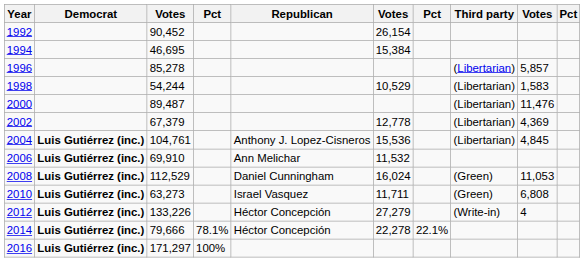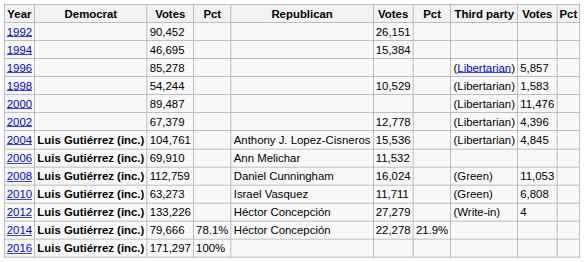1992 | column 6: 26,154 -> 26,151
2002 | column 9: 4,369 -> 4,396
2008 | column 3: 112,529 -> 112,759
2014 | column 7: 22.1% -> 21.9%
